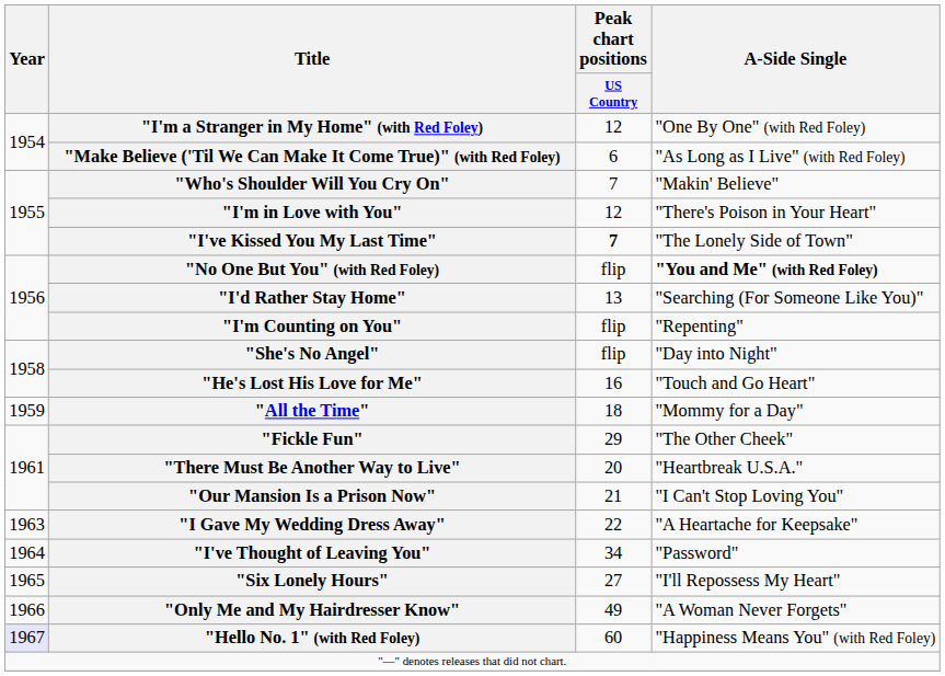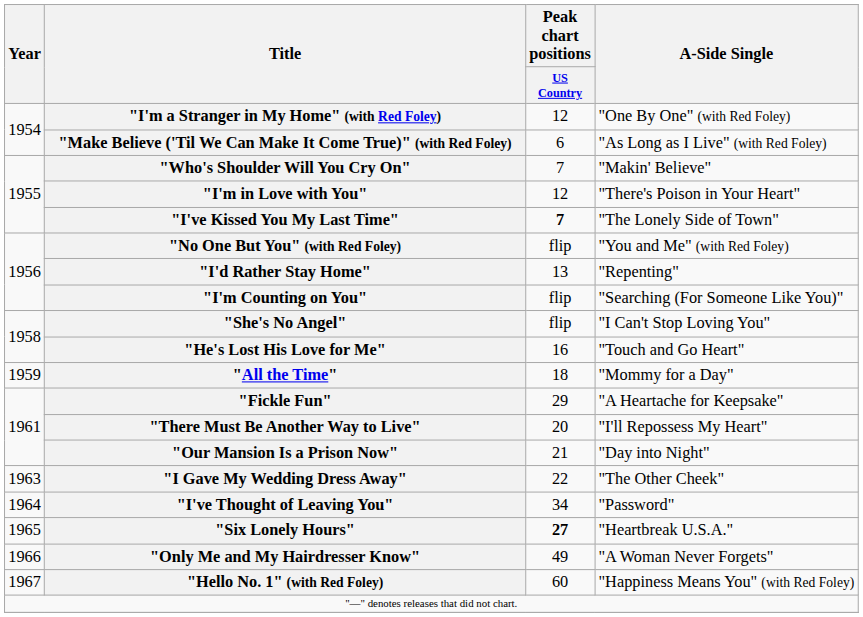"No One But You" (with Red Foley) | A-Side Single: bold -> normal
"I'd Rather Stay Home" | A-Side Single: "Searching (For Someone Like You)" -> "Repenting"
"I'm Counting on You" | A-Side Single: "Repenting" -> "Searching (For Someone Like You)"
"She's No Angel" | A-Side Single: "Day into Night" -> "I Can't Stop Loving You"
"Fickle Fun" | A-Side Single: "The Other Cheek" -> "A Heartache for Keepsake"
"There Must Be Another Way to Live" | A-Side Single: "Heartbreak U.S.A." -> "I'll Repossess My Heart"
"Our Mansion Is a Prison Now" | A-Side Single: "I Can't Stop Loving You" -> "Day into Night"
"I Gave My Wedding Dress Away" | A-Side Single: "A Heartache for Keepsake" -> "The Other Cheek"
"Six Lonely Hours" | Peak chart positions / US Country: normal -> bold
"Six Lonely Hours" | A-Side Single: "I'll Repossess My Heart" -> "Heartbreak U.S.A."
"Hello No. 1" (with Red Foley) | Year: lavender background -> no background
